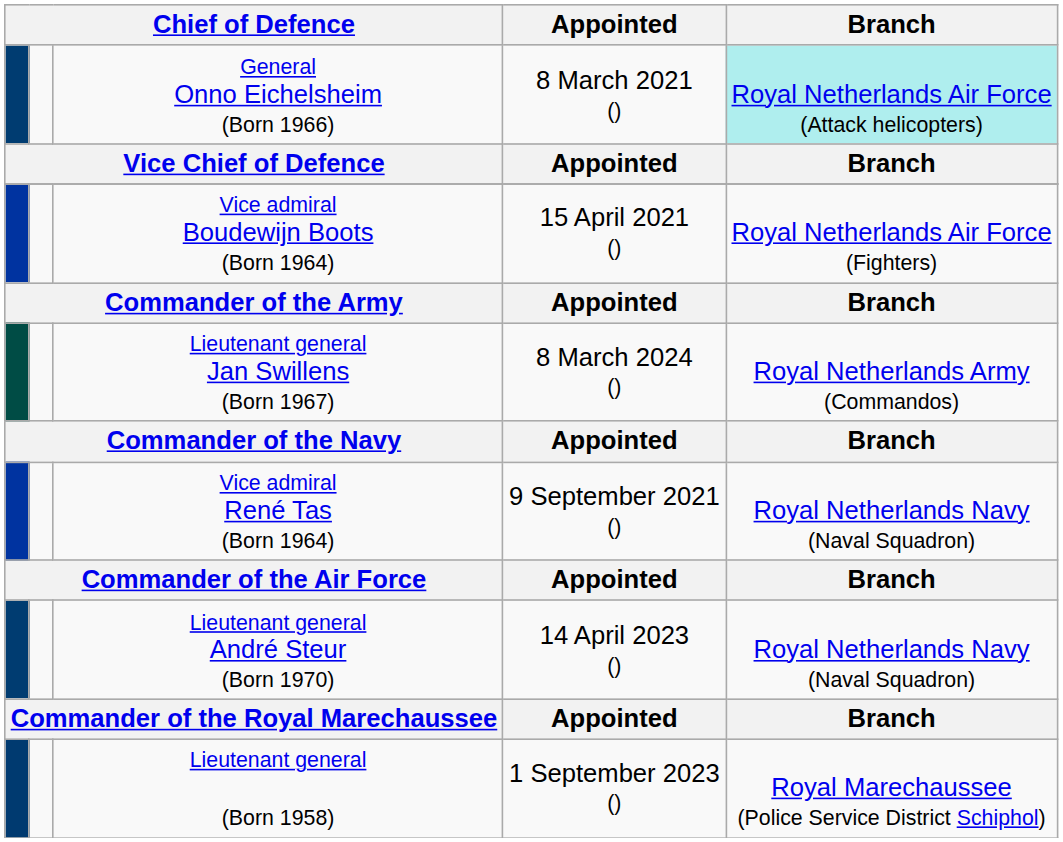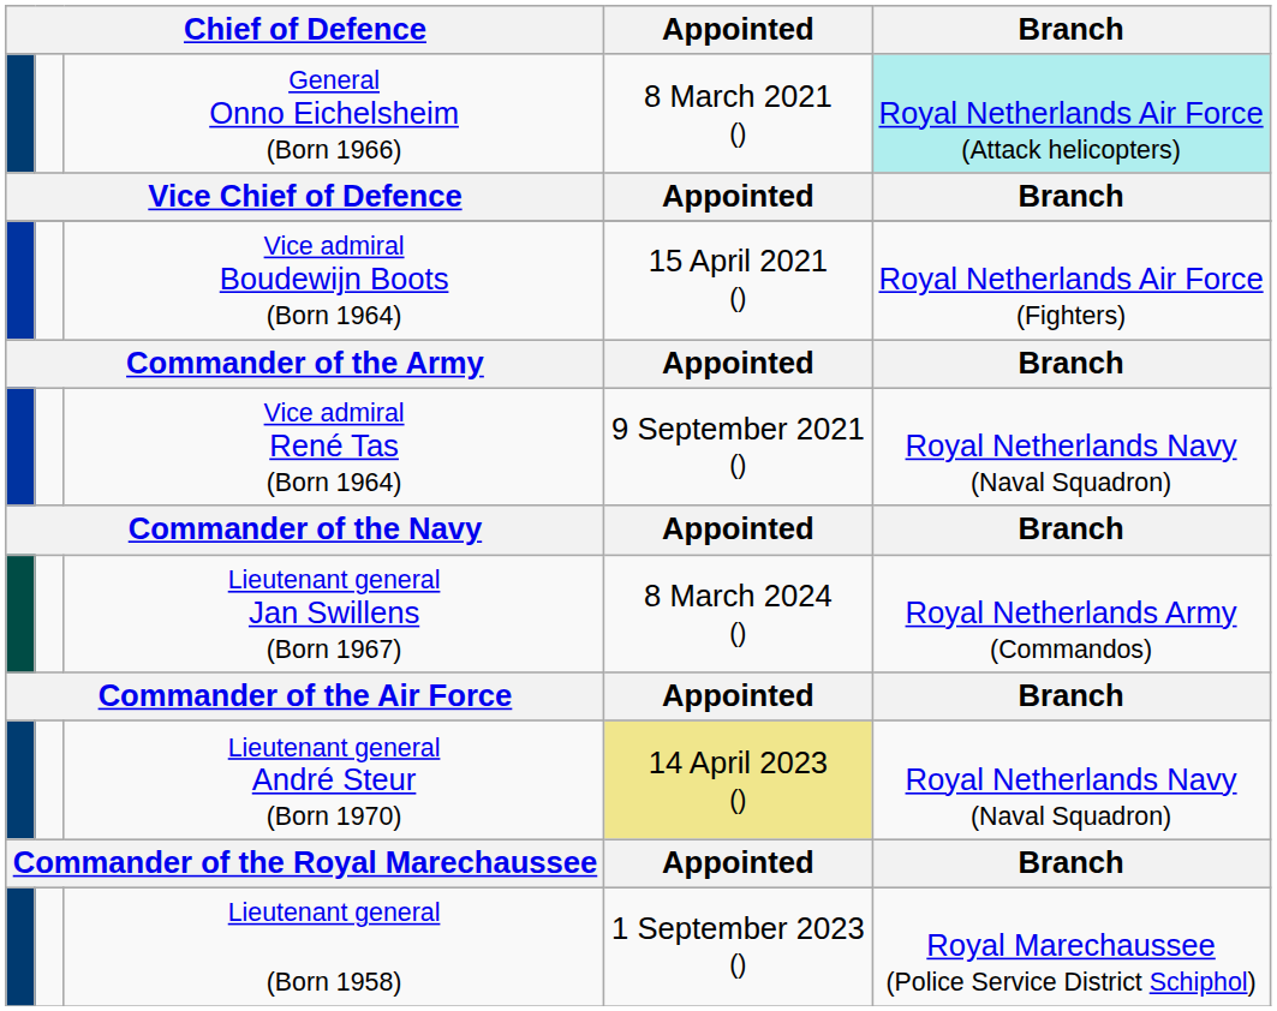rows swapped: Lieutenant general Jan Swillens (Born 1967) <-> Vice admiral René Tas (Born 1964)
Lieutenant general André Steur (Born 1970) | Appointed: no background -> khaki background
